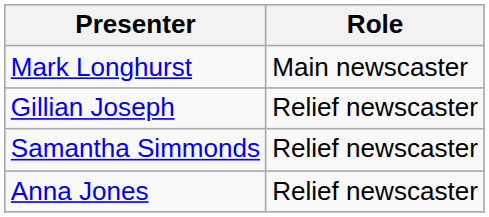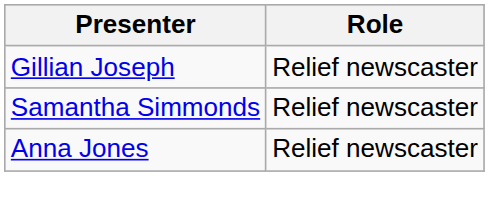- row: Mark Longhurst | Main newscaster
